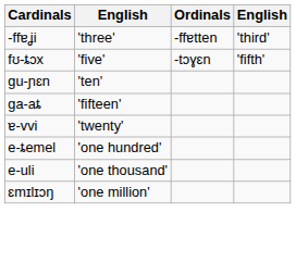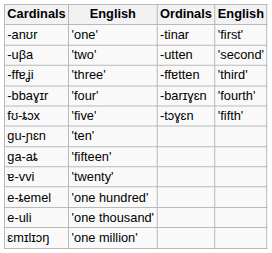+ row: -anʊr | 'one' | -tinar | 'first'
+ row: -uβa | 'two' | -utten | 'second'
+ row: -bbaɣɪr | 'four' | -barɪɣɛn | 'fourth'
